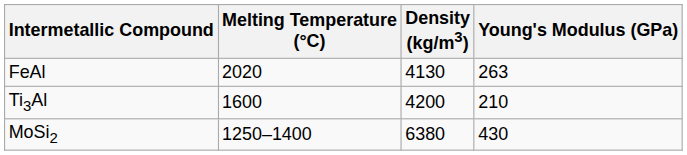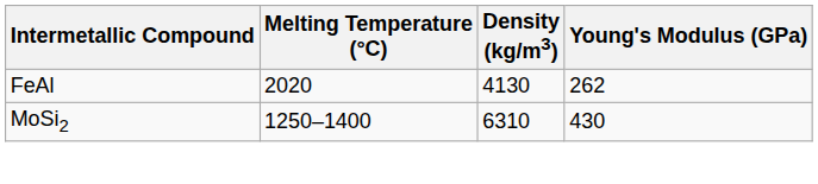FeAl | Young's Modulus (GPa): 263 -> 262
- row: Ti3Al | 1600 | 4200 | 210
MoSi2 | Density (kg/m3): 6380 -> 6310
